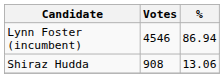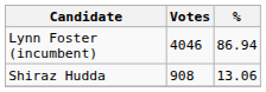Lynn Foster (incumbent) | Votes: 4546 -> 4046
